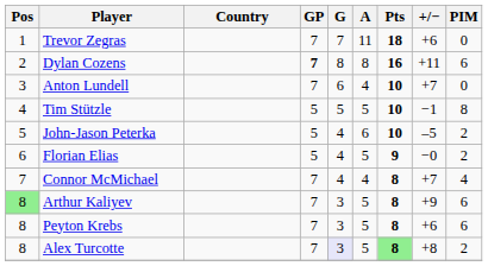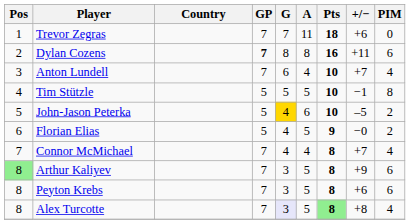Anton Lundell | PIM: 0 -> 4
John-Jason Peterka | G: no background -> gold background
Alex Turcotte | PIM: 2 -> 4
